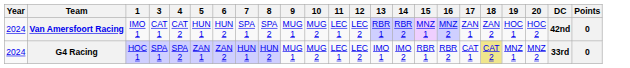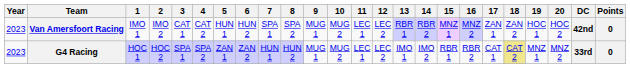+ column: 2 | IMO 2 | HOC 2
Van Amersfoort Racing | Year: 2024 -> 2023
G4 Racing | Year: 2024 -> 2023
